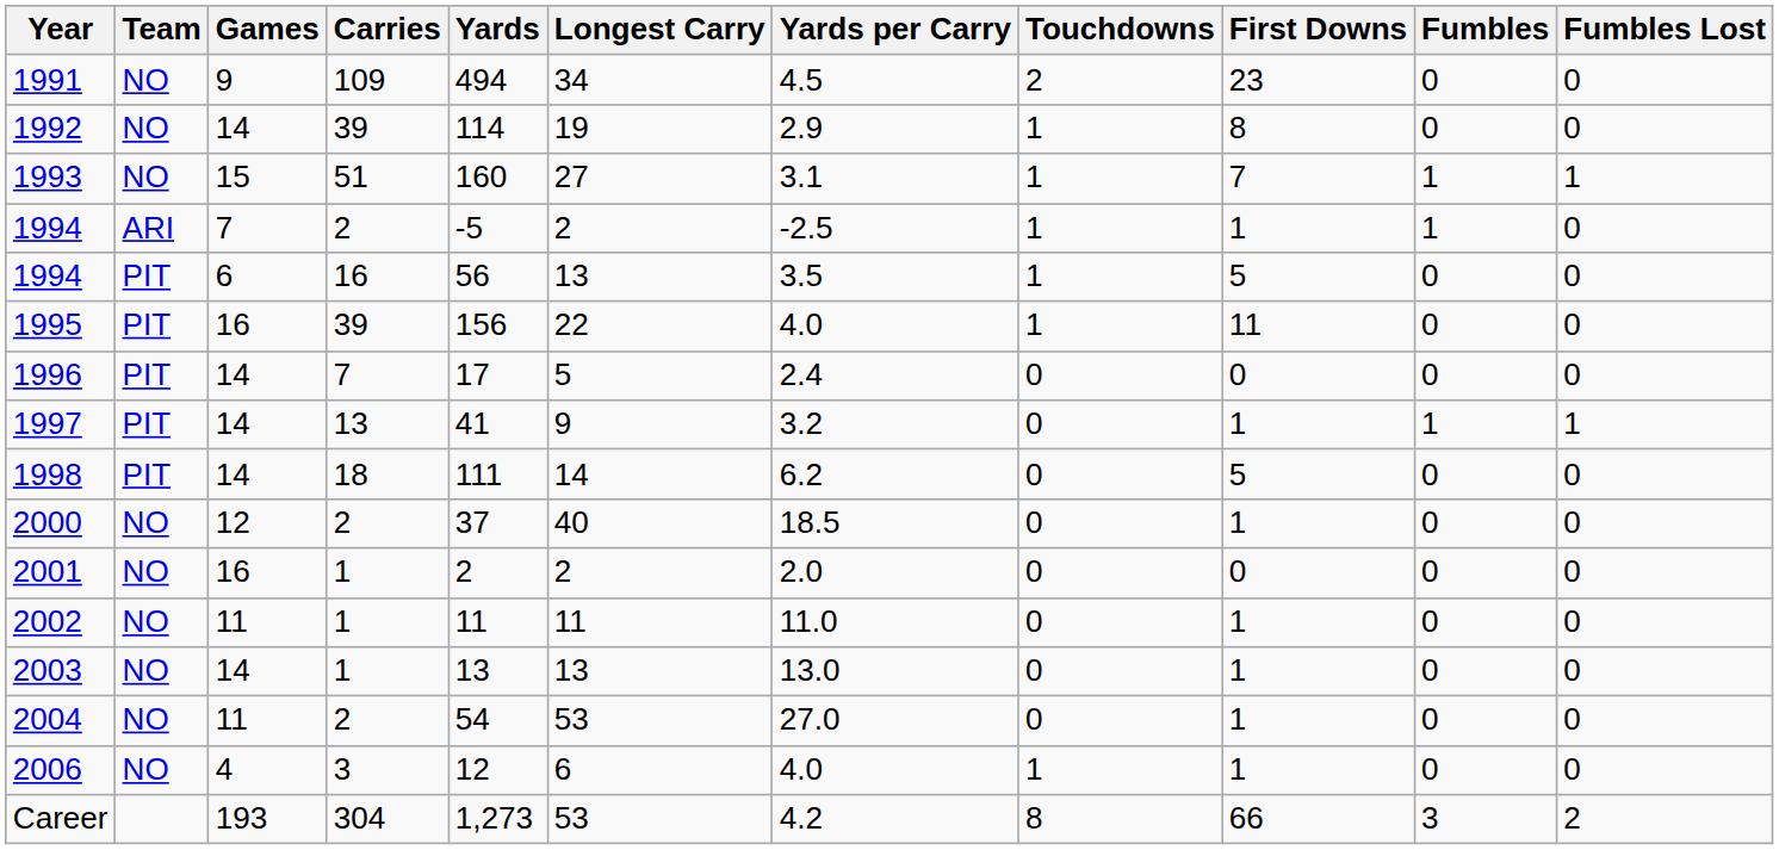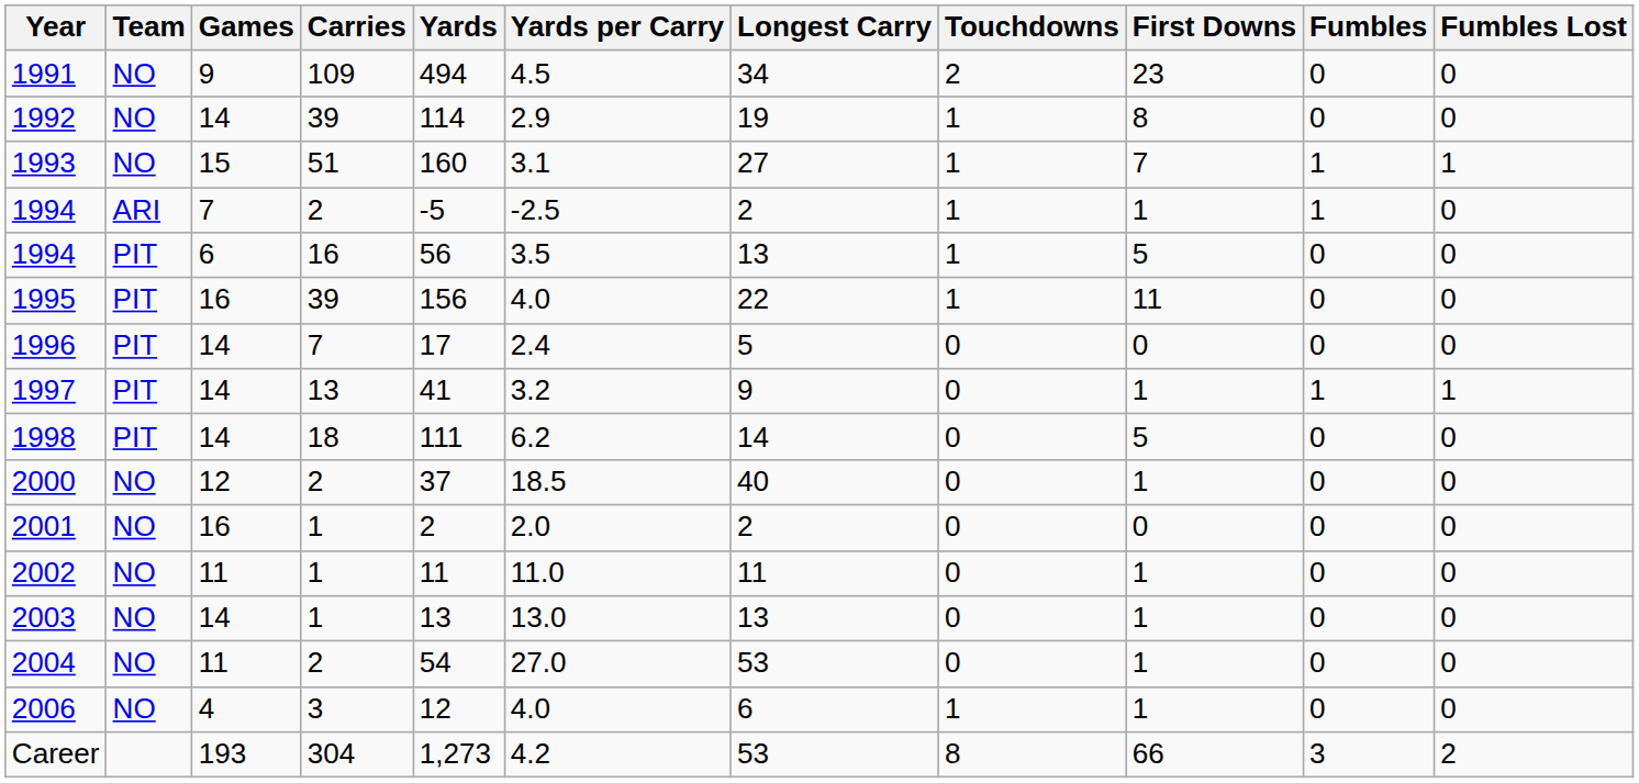columns swapped: Yards per Carry <-> Longest Carry
